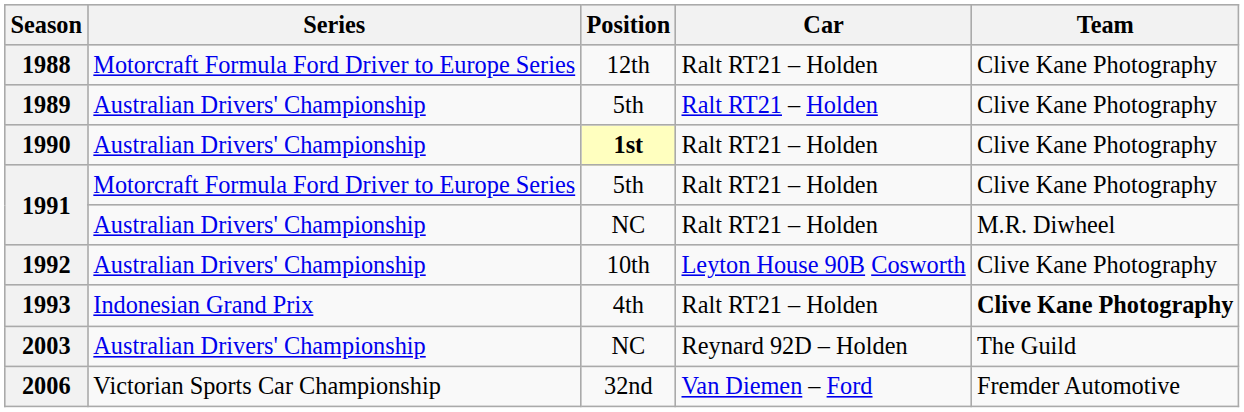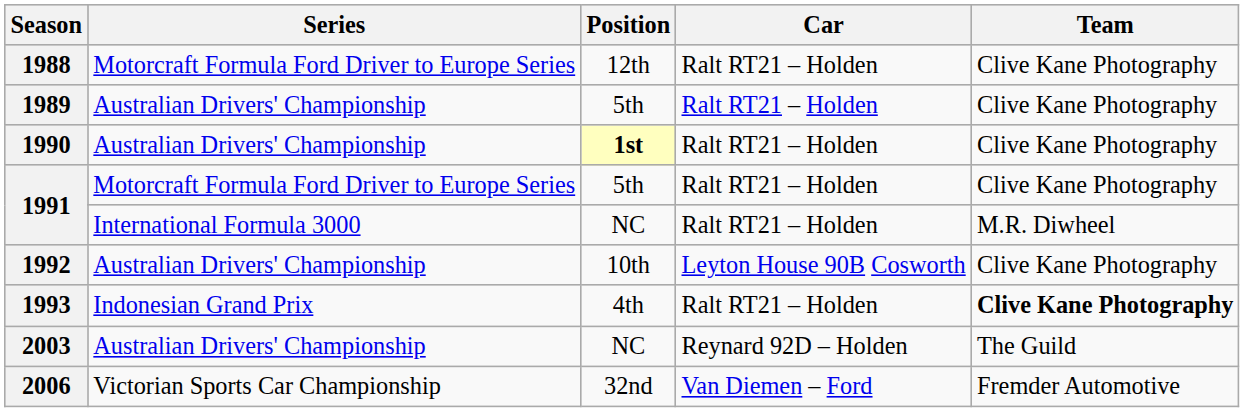1991 / NC | Series: Australian Drivers' Championship -> International Formula 3000
